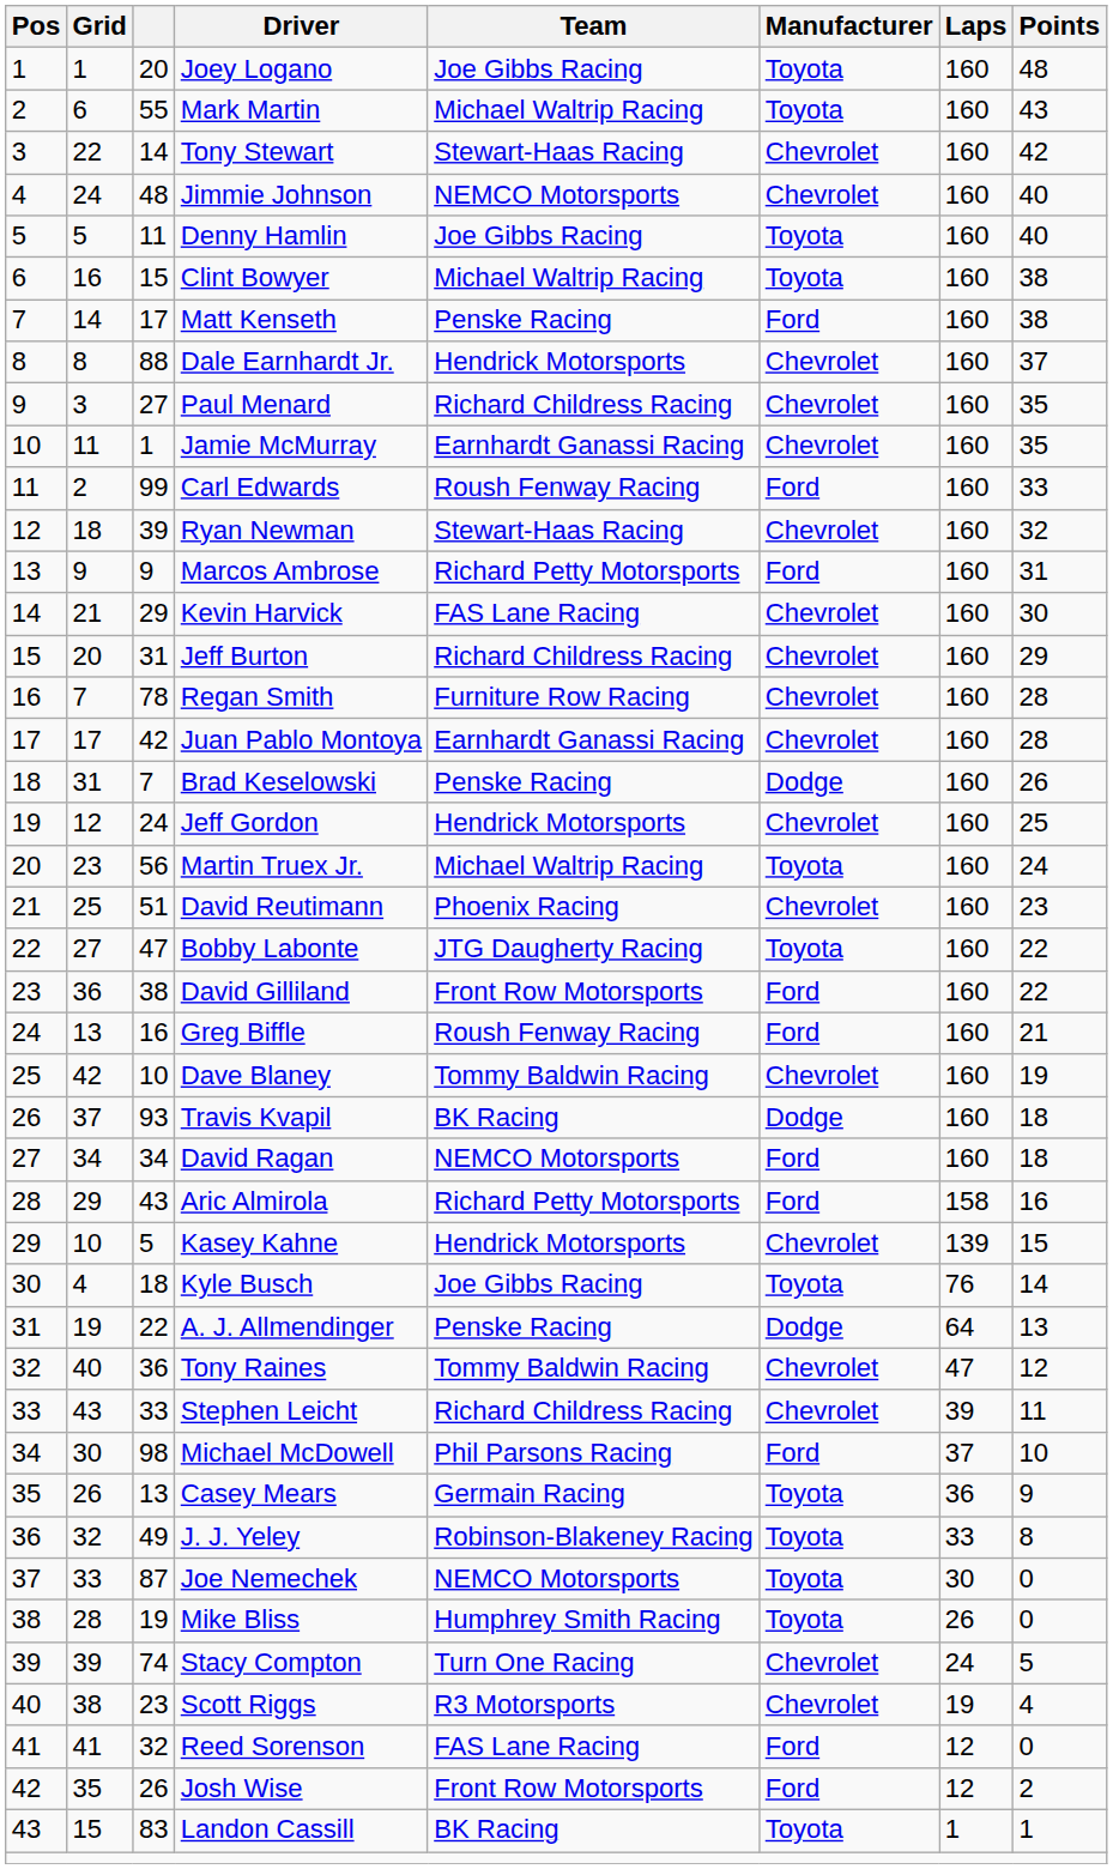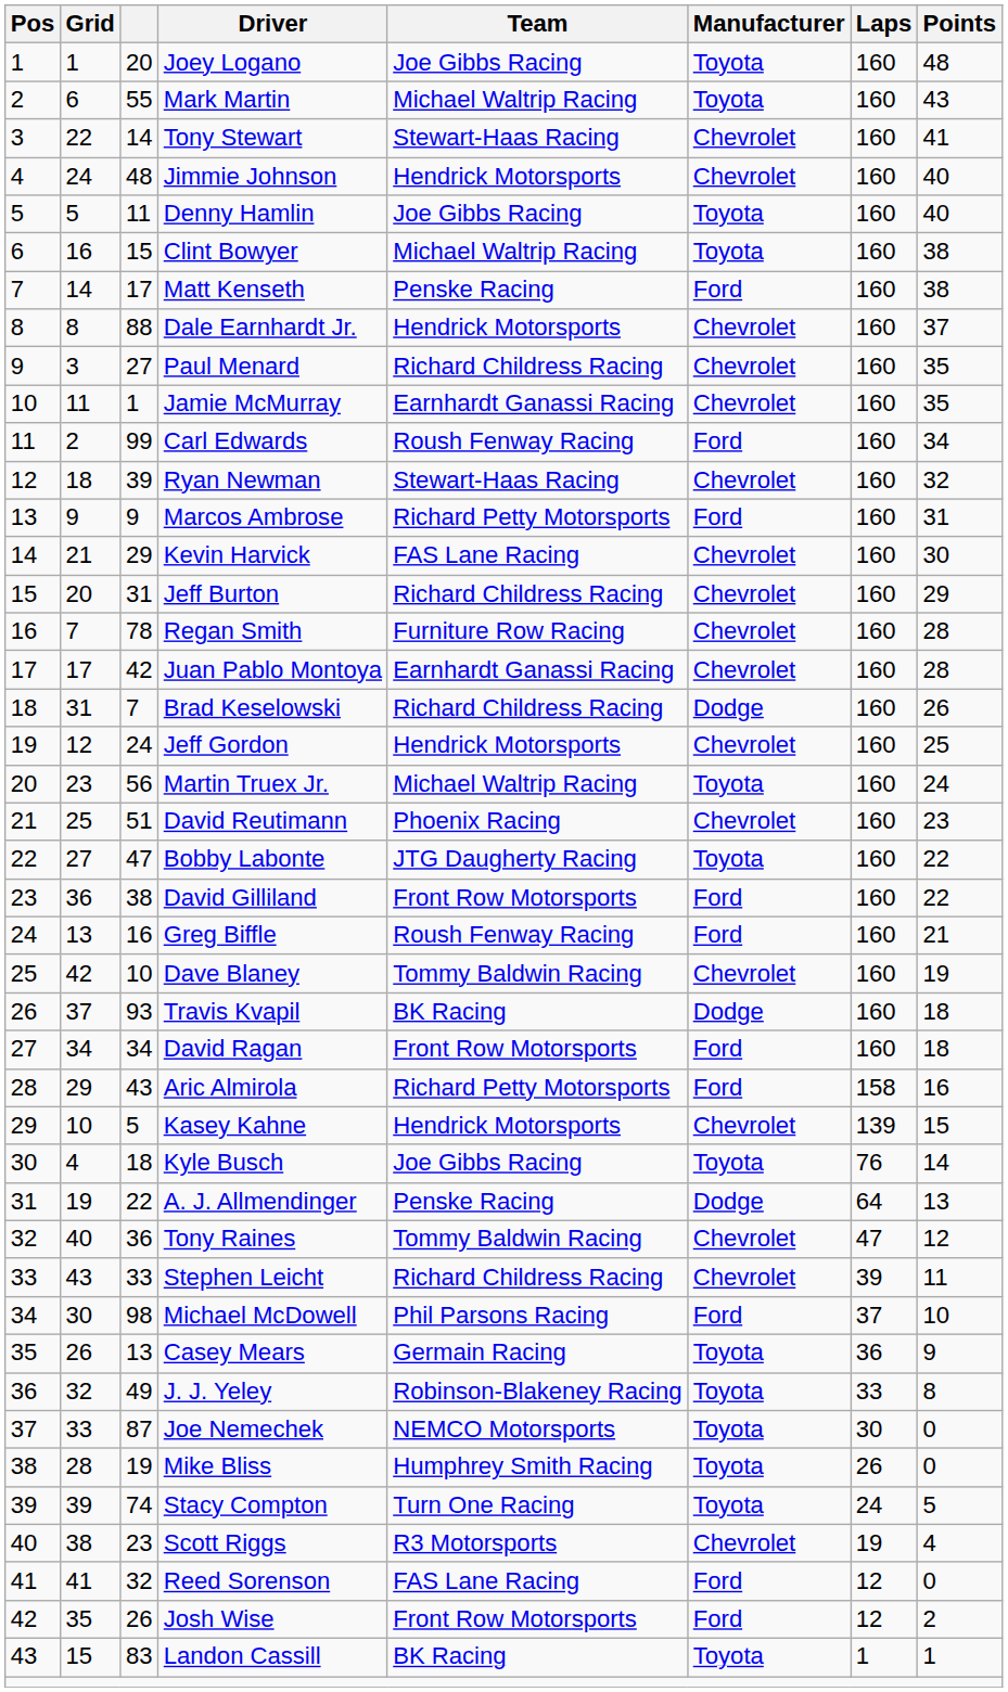Tony Stewart | Points: 42 -> 41
Jimmie Johnson | Team: NEMCO Motorsports -> Hendrick Motorsports
Carl Edwards | Points: 33 -> 34
Brad Keselowski | Team: Penske Racing -> Richard Childress Racing
David Ragan | Team: NEMCO Motorsports -> Front Row Motorsports
Stacy Compton | Manufacturer: Chevrolet -> Toyota
